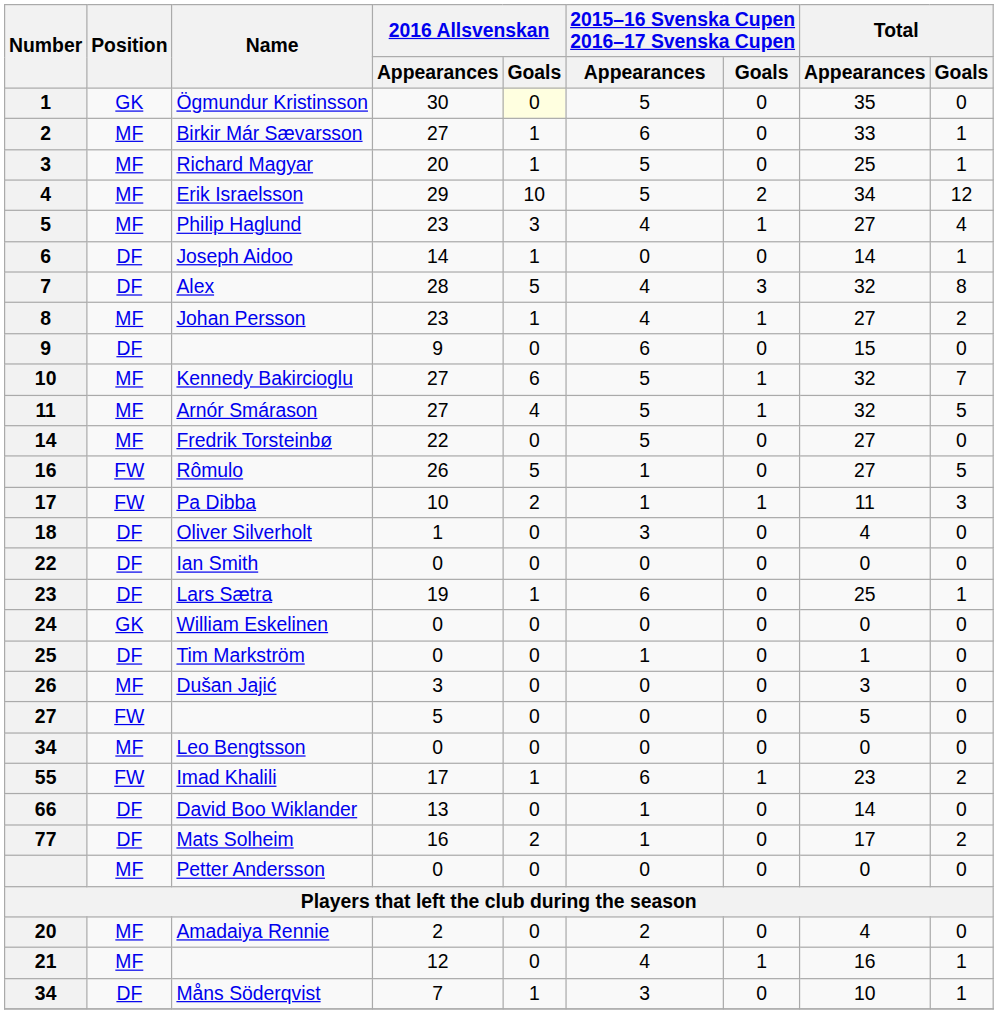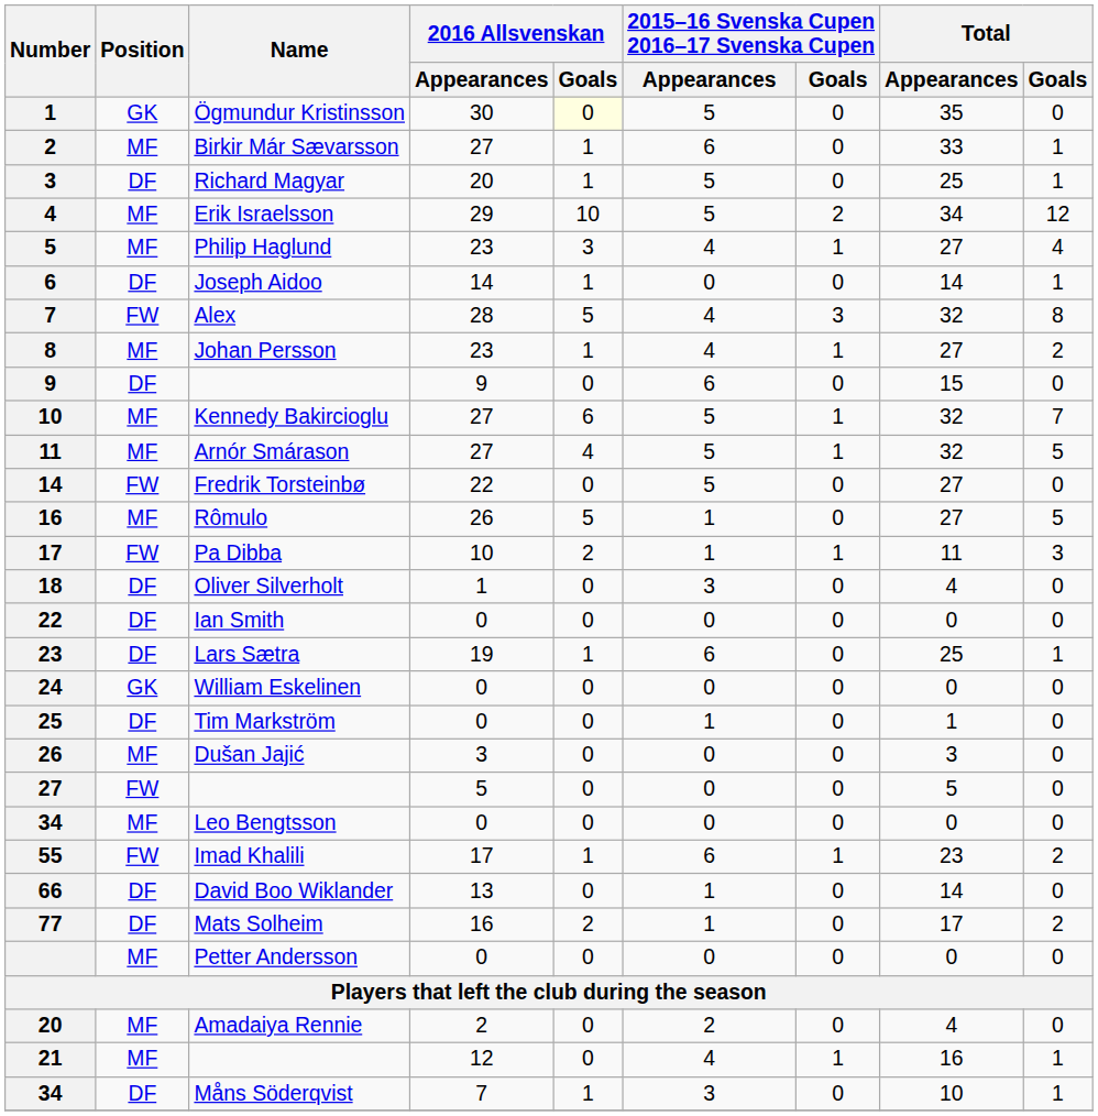Richard Magyar | Position: MF -> DF
Alex | Position: DF -> FW
Fredrik Torsteinbø | Position: MF -> FW
Rômulo | Position: FW -> MF
